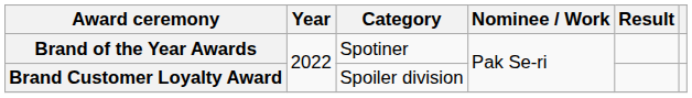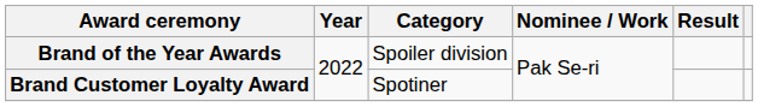Brand of the Year Awards | Category: Spotiner -> Spoiler division
Brand Customer Loyalty Award | Category: Spoiler division -> Spotiner
